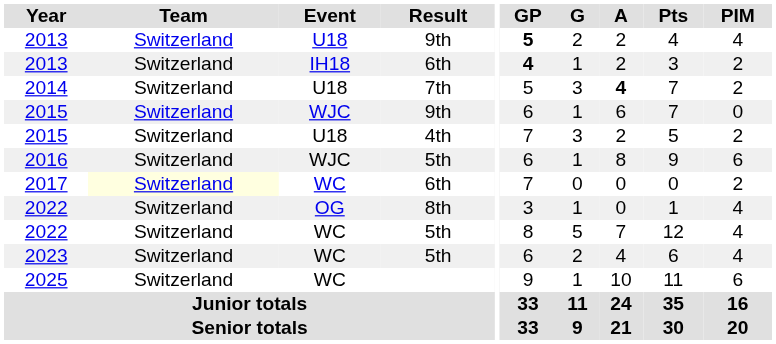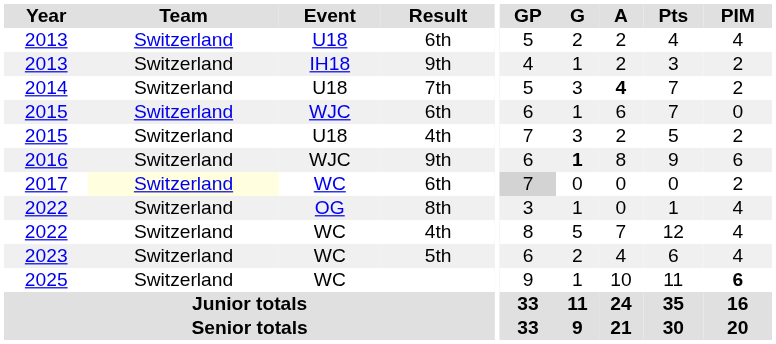2013 / U18 | Result: 9th -> 6th
2013 / U18 | GP: bold -> normal
2013 / IH18 | Result: 6th -> 9th
2013 / IH18 | GP: bold -> normal
2015 / WJC | Result: 9th -> 6th
2016 | Result: 5th -> 9th
2016 | G: normal -> bold
2017 | GP: no background -> lightgrey background
2022 / WC | Result: 5th -> 4th
2025 | PIM: normal -> bold
